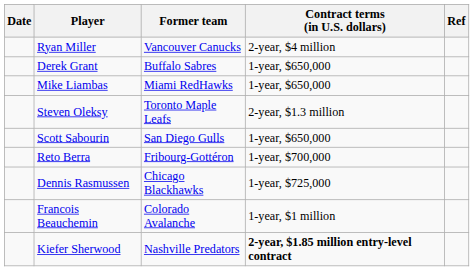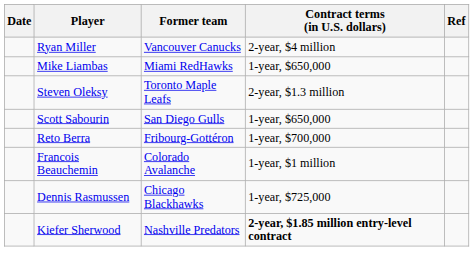- row: Derek Grant | Buffalo Sabres | 1-year, $650,000
rows swapped: Dennis Rasmussen <-> Francois Beauchemin
